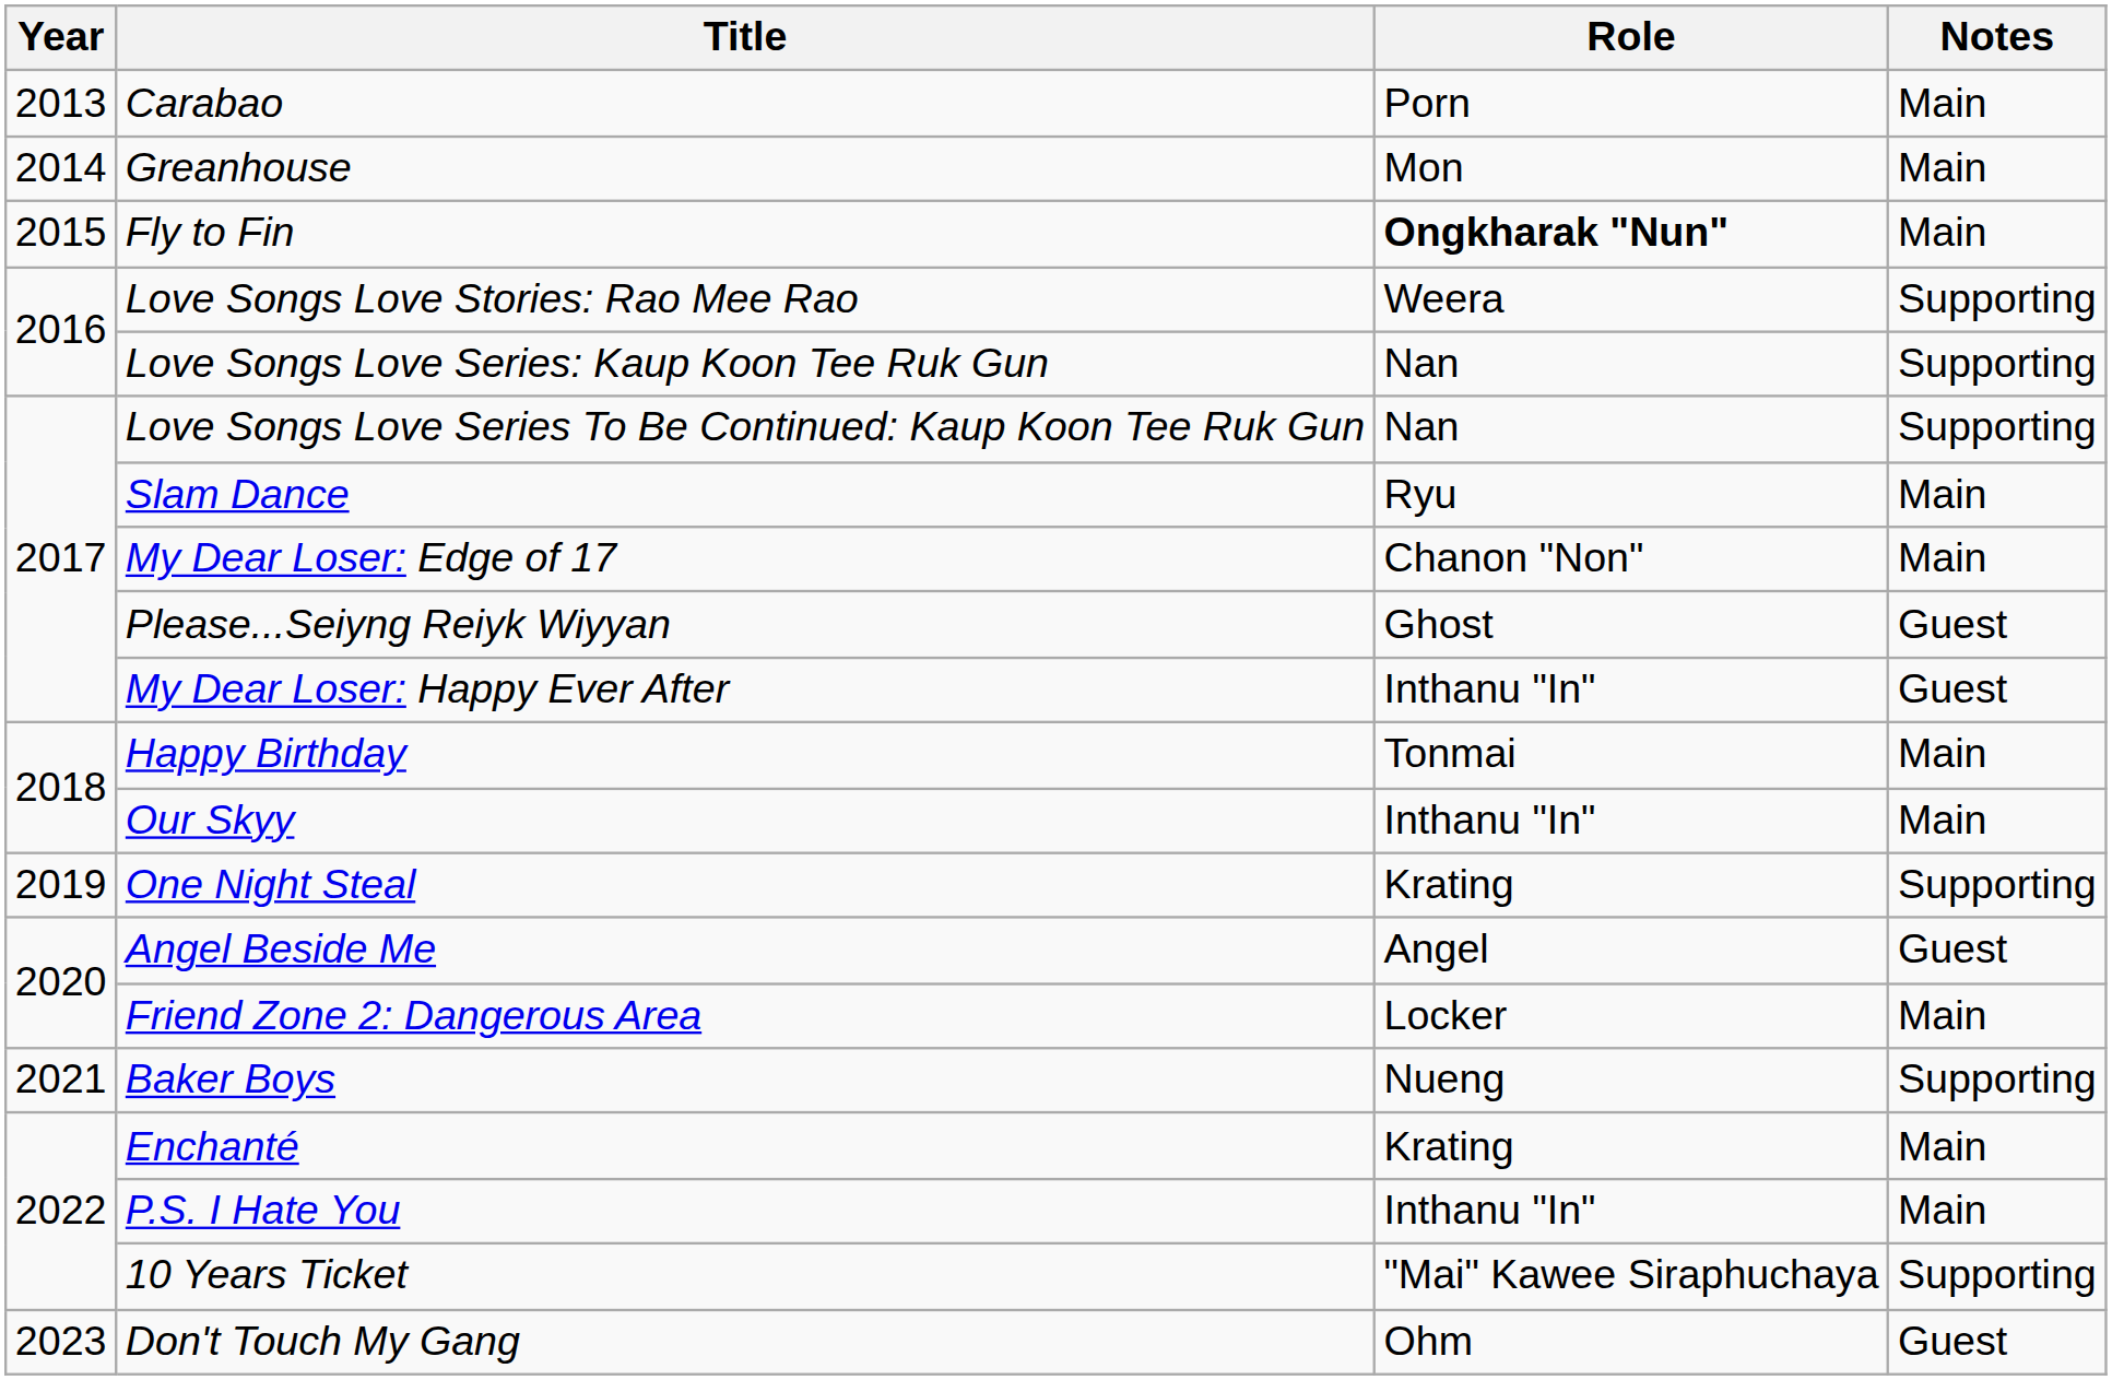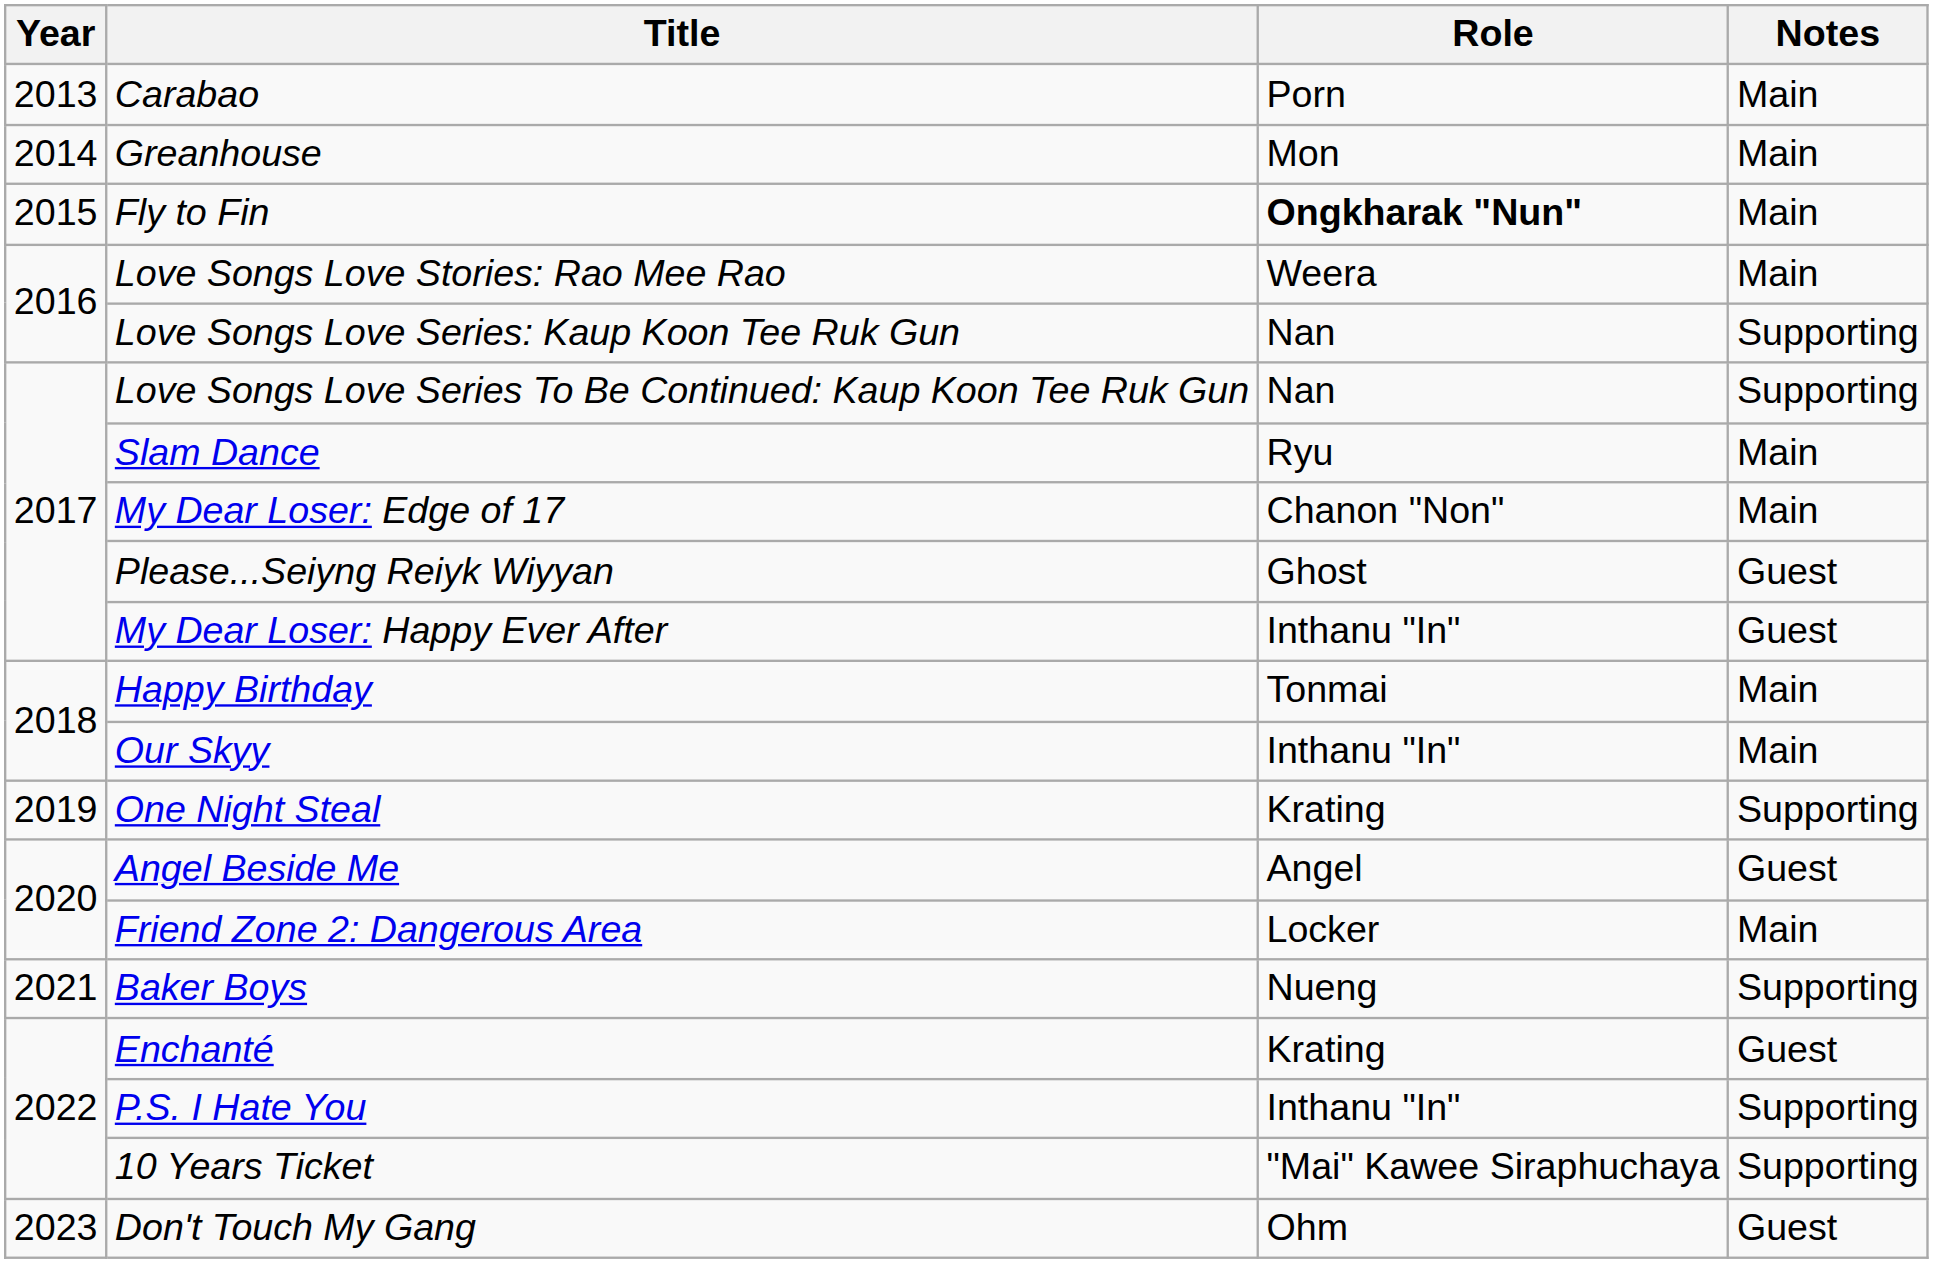Love Songs Love Stories: Rao Mee Rao | Notes: Supporting -> Main
Enchanté | Notes: Main -> Guest
P.S. I Hate You | Notes: Main -> Supporting
